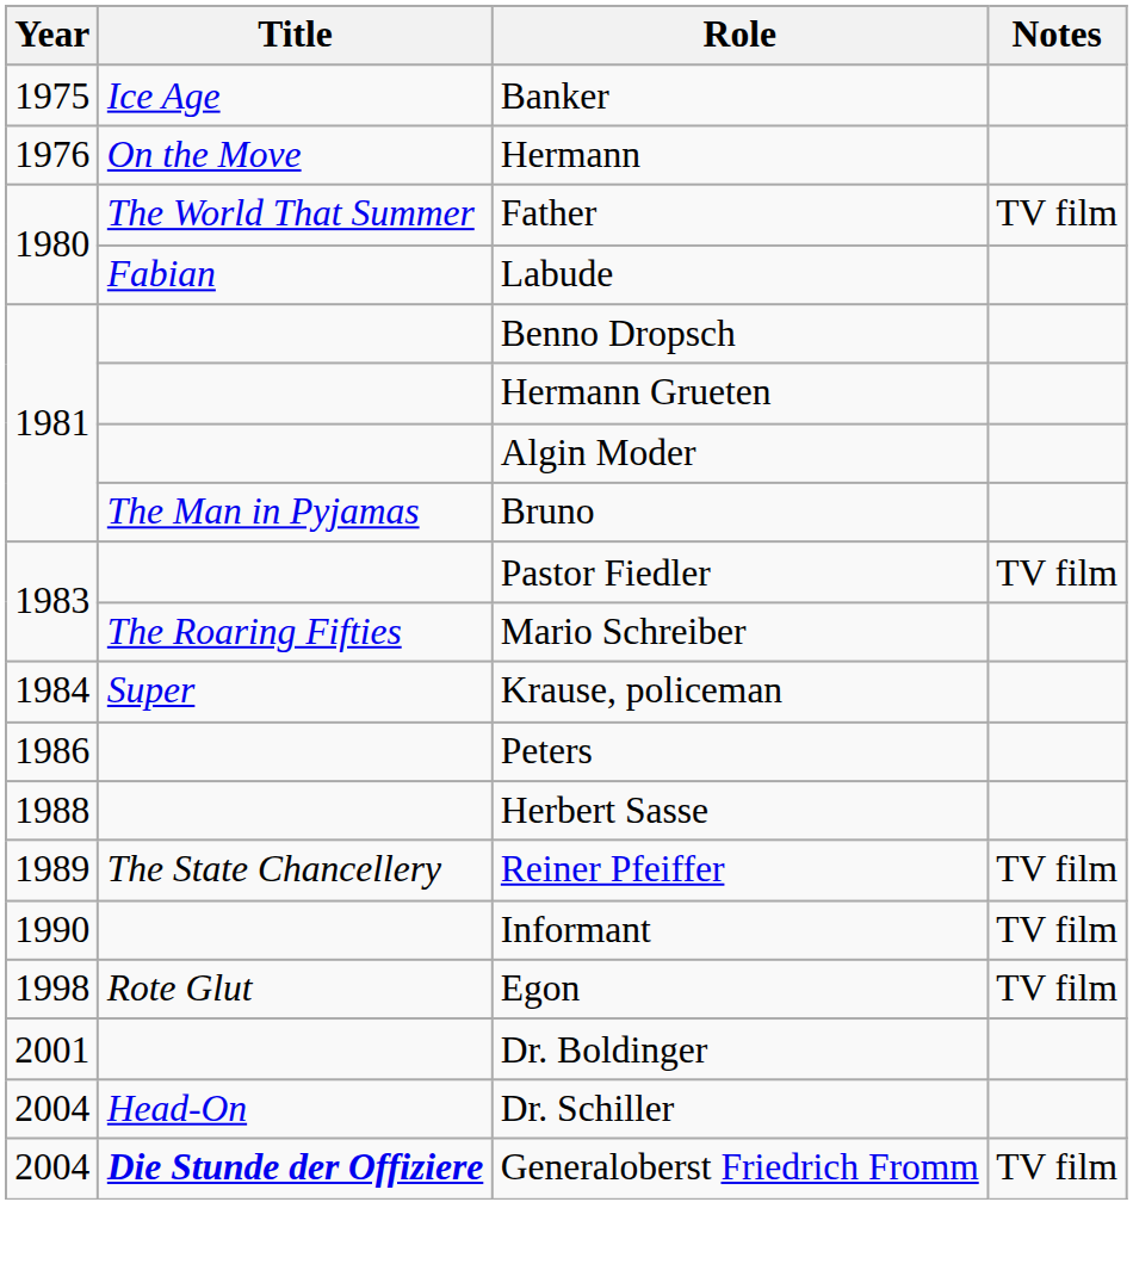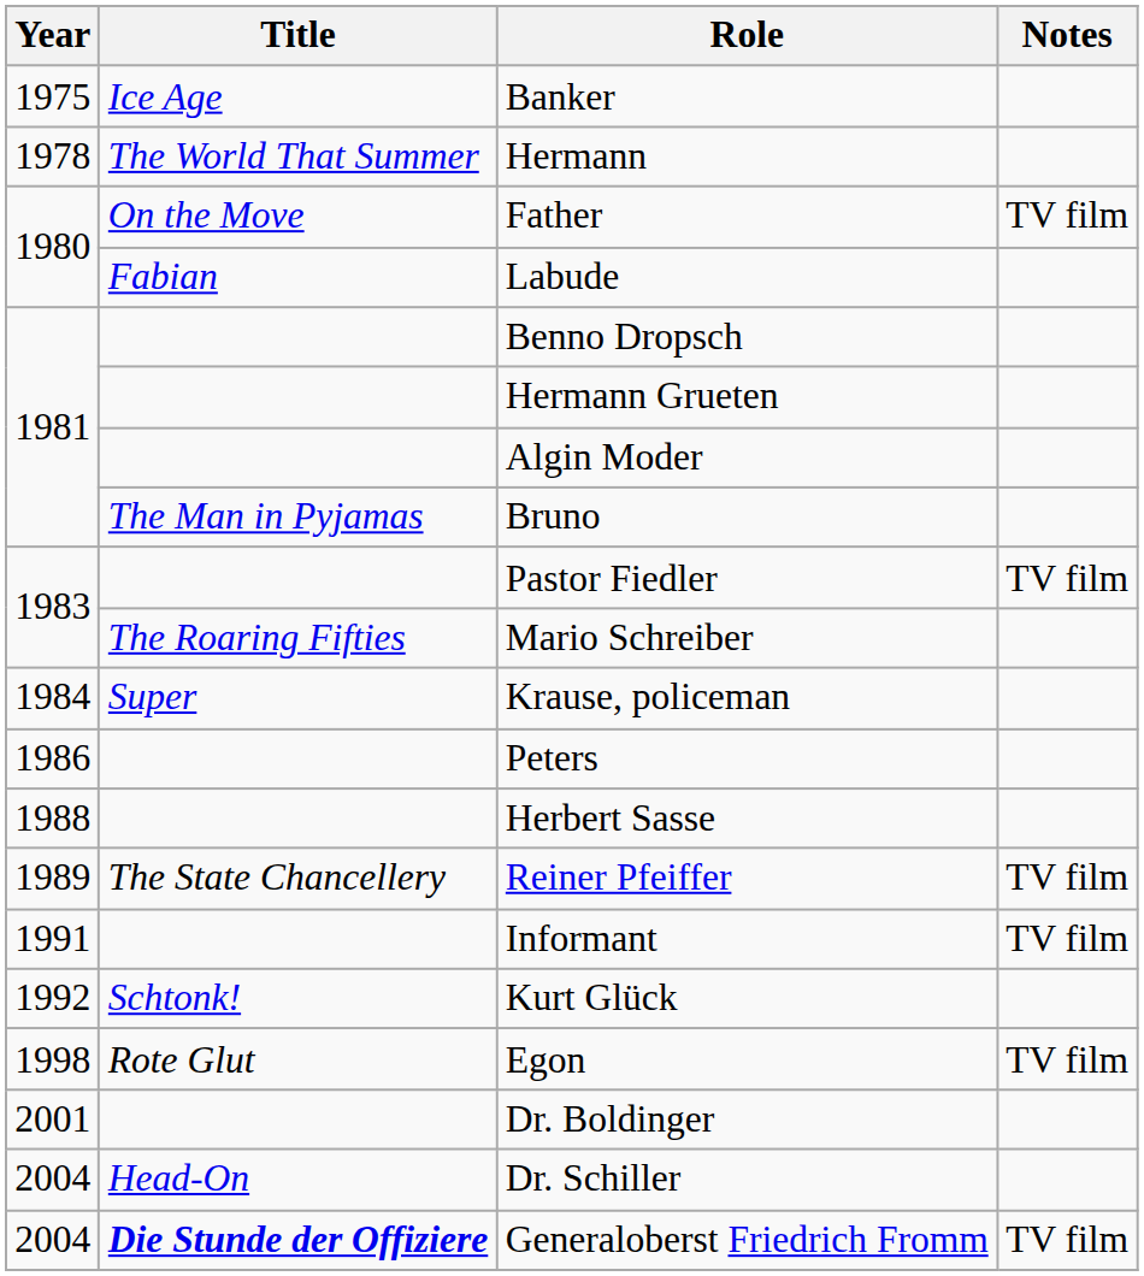Hermann | Year: 1976 -> 1978
Hermann | Title: On the Move -> The World That Summer
Father | Title: The World That Summer -> On the Move
Informant | Year: 1990 -> 1991
+ row: 1992 | Schtonk! | Kurt Glück
